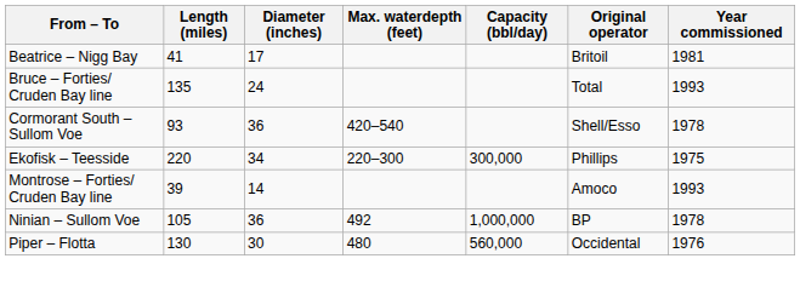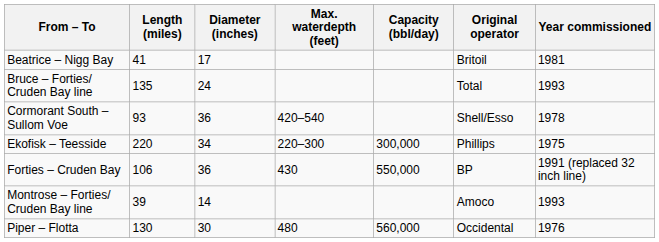+ row: Forties – Cruden Bay | 106 | 36 | 430 | 550,000 | BP | 1991 (replaced 32 inch line)
- row: Ninian – Sullom Voe | 105 | 36 | 492 | 1,000,000 | BP | 1978
